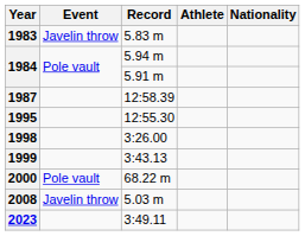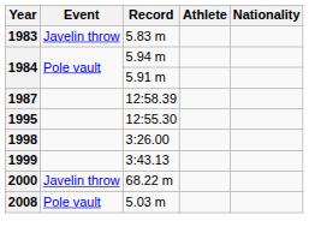2000 | Event: Pole vault -> Javelin throw
2008 | Event: Javelin throw -> Pole vault
- row: 2023 | 3:49.11
